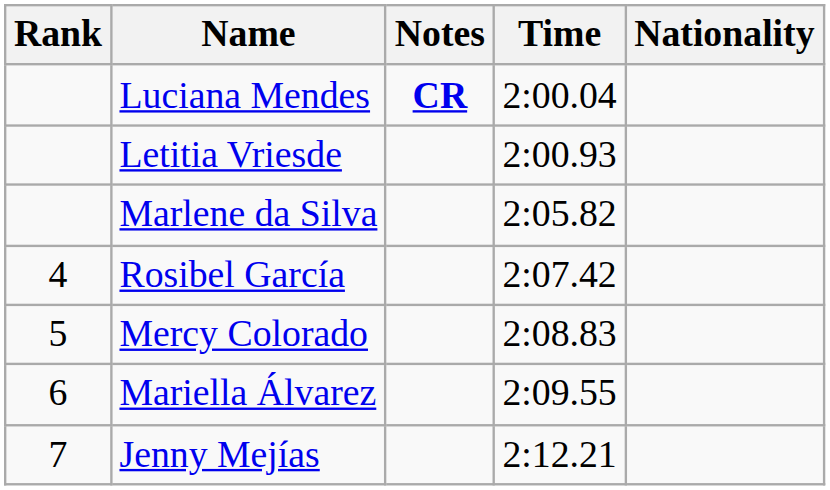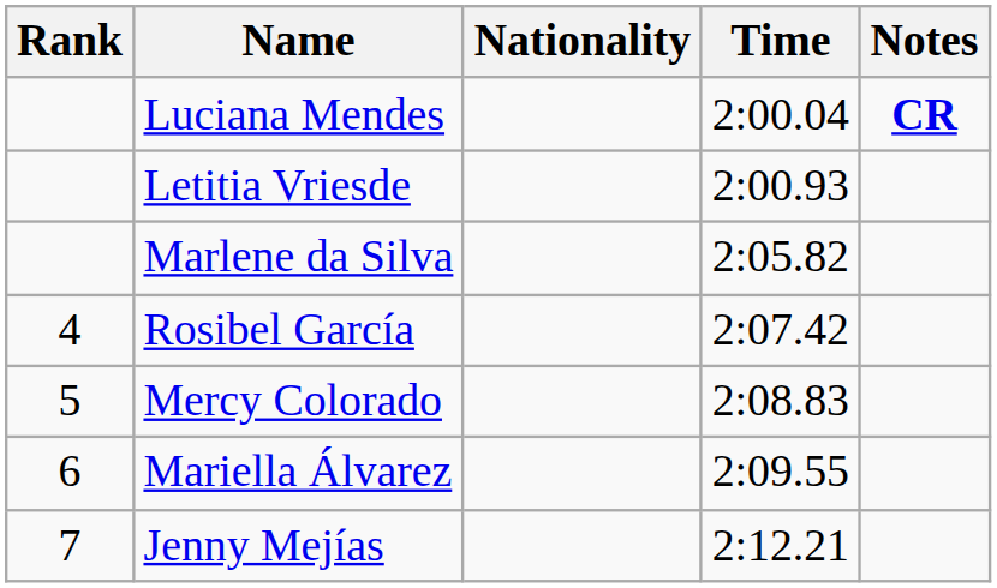columns swapped: Nationality <-> Notes
